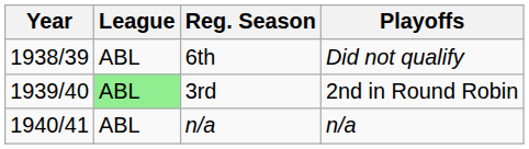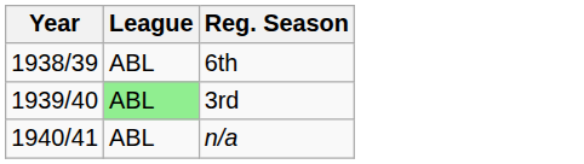- column: Playoffs | Did not qualify | 2nd in Round Robin | n/a
